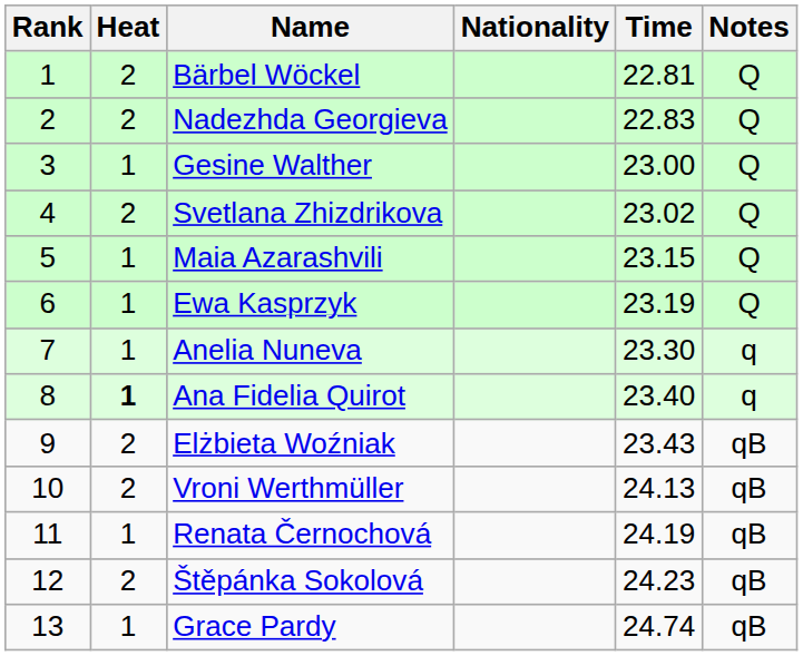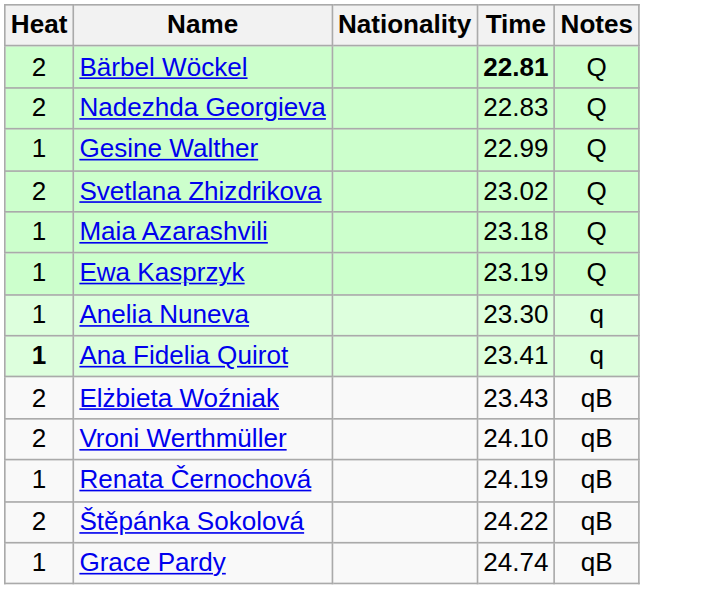- column: Rank | 1 | 2 | 3 | 4 | 5 | 6 | 7 | 8 | 9 | 10 | 11 | 12 | 13
Bärbel Wöckel | Time: normal -> bold
Gesine Walther | Time: 23.00 -> 22.99
Maia Azarashvili | Time: 23.15 -> 23.18
Ana Fidelia Quirot | Time: 23.40 -> 23.41
Vroni Werthmüller | Time: 24.13 -> 24.10
Štěpánka Sokolová | Time: 24.23 -> 24.22
